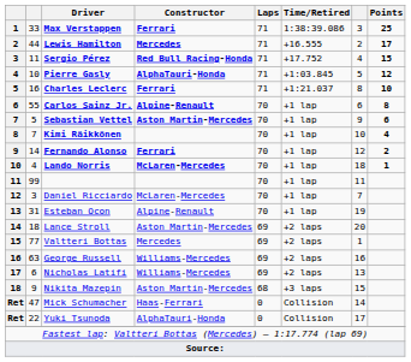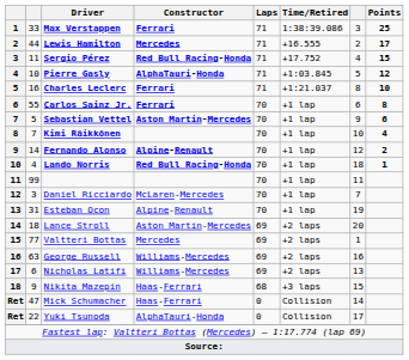Carlos Sainz Jr. | Constructor: Alpine-Renault -> Ferrari
Fernando Alonso | Constructor: Ferrari -> Alpine-Renault
Lando Norris | Constructor: McLaren-Mercedes -> Red Bull Racing-Honda
Nikita Mazepin | Constructor: Aston Martin-Mercedes -> Haas-Ferrari
